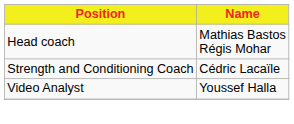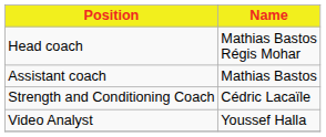+ row: Assistant coach | Mathias Bastos
